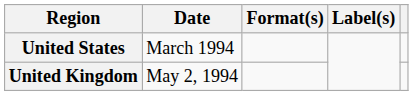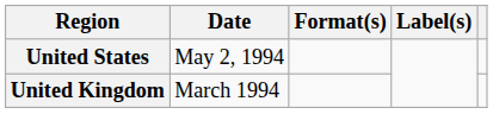United States | Date: March 1994 -> May 2, 1994
United Kingdom | Date: May 2, 1994 -> March 1994
